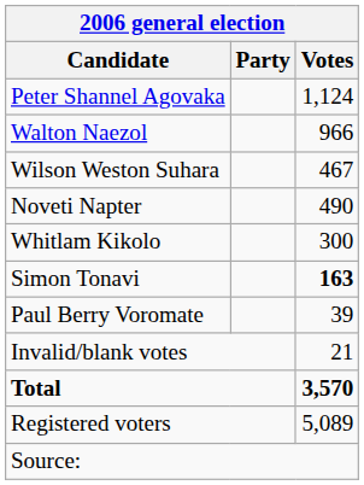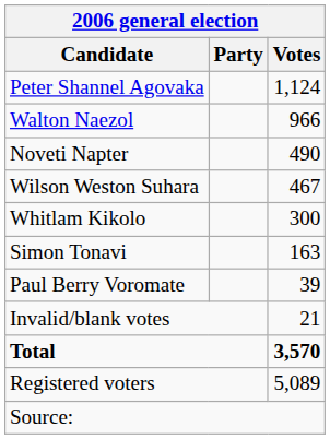rows swapped: Noveti Napter <-> Wilson Weston Suhara
Simon Tonavi | Votes: bold -> normal
